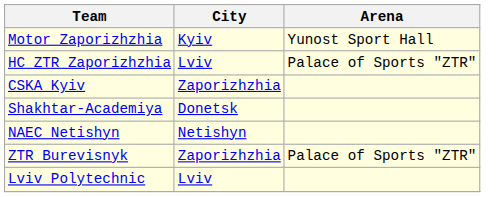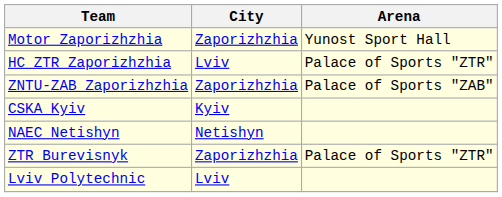Motor Zaporizhzhia | City: Kyiv -> Zaporizhzhia
+ row: ZNTU-ZAB Zaporizhzhia | Zaporizhzhia | Palace of Sports "ZAB"
CSKA Kyiv | City: Zaporizhzhia -> Kyiv
- row: Shakhtar-Academiya | Donetsk
